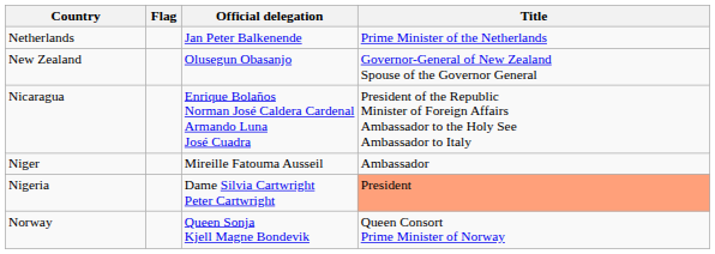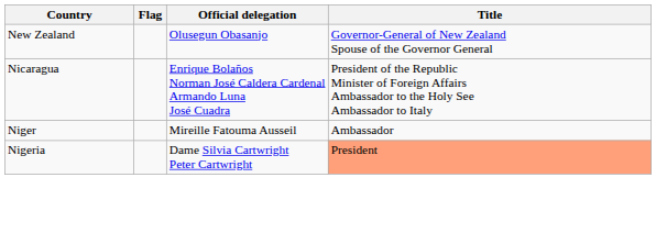- row: Netherlands | Jan Peter Balkenende | Prime Minister of the Netherlands
- row: Norway | Queen Sonja Kjell Magne Bondevik | Queen Consort Prime Minister of Norway
